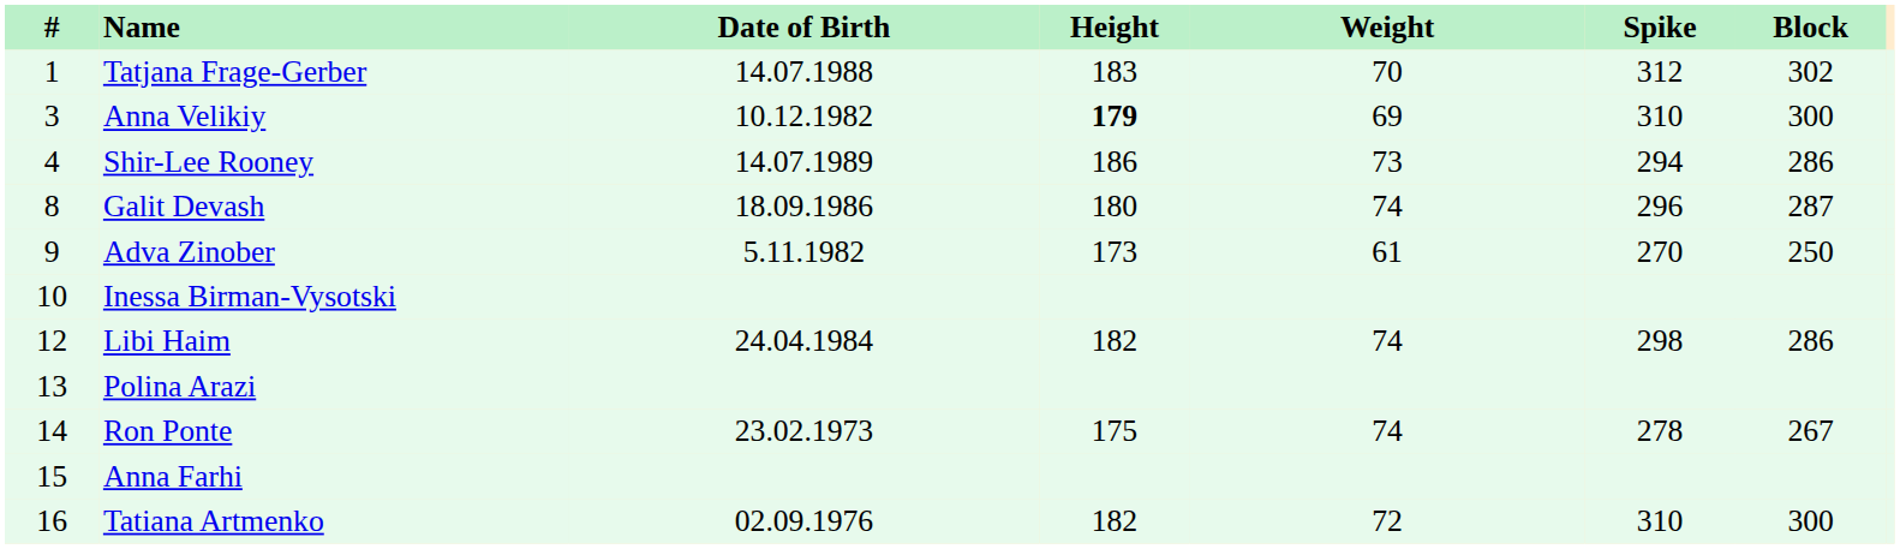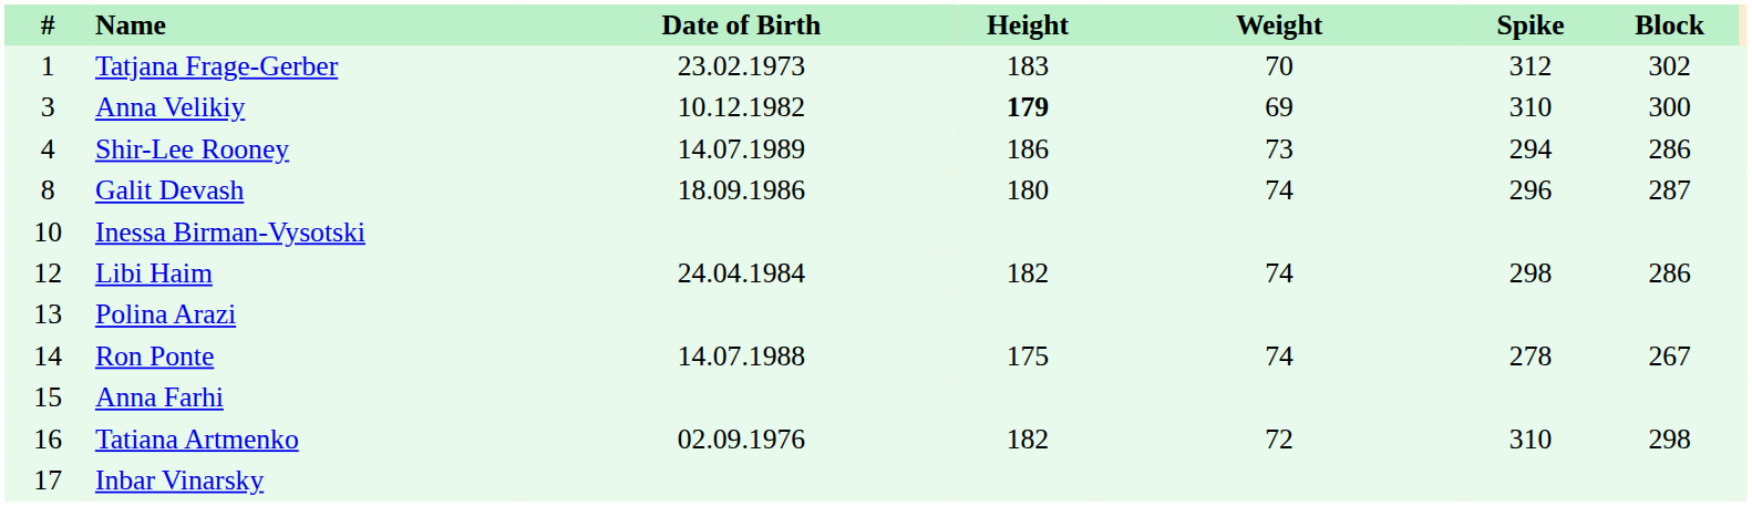Tatjana Frage-Gerber | Date of Birth: 14.07.1988 -> 23.02.1973
- row: 9 | Adva Zinober | 5.11.1982 | 173 | 61 | 270 | 250
Ron Ponte | Date of Birth: 23.02.1973 -> 14.07.1988
Tatiana Artmenko | Block: 300 -> 298
+ row: 17 | Inbar Vinarsky
